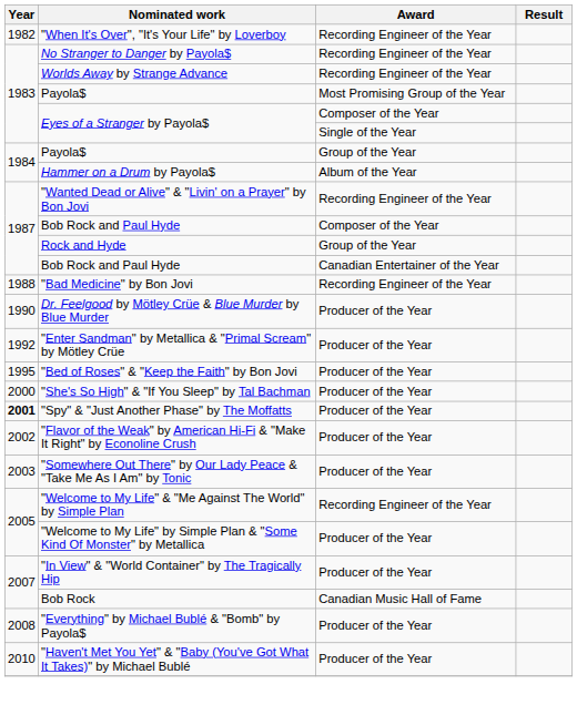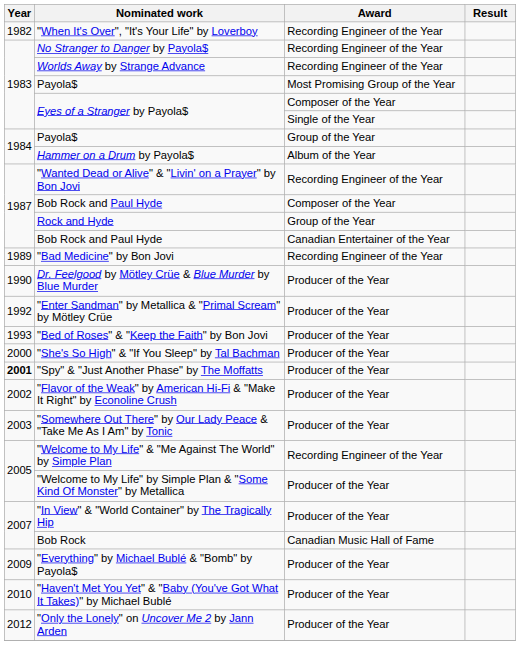"Bad Medicine" by Bon Jovi | Year: 1988 -> 1989
"Bed of Roses" & "Keep the Faith" by Bon Jovi | Year: 1995 -> 1993
"Everything" by Michael Bublé & "Bomb" by Payola$ | Year: 2008 -> 2009
+ row: 2012 | "Only the Lonely" on Uncover Me 2 by Jann Arden | Producer of the Year
